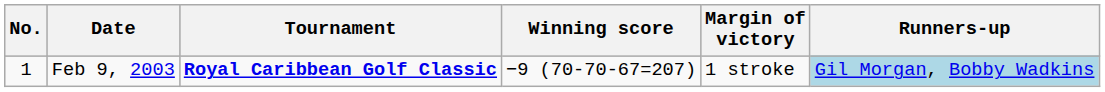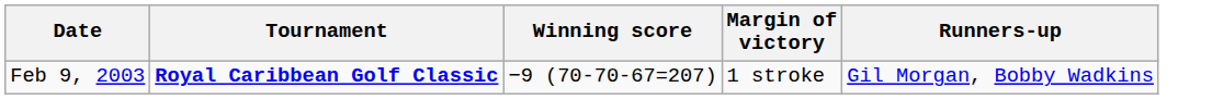- column: No. | 1
Feb 9, 2003 | Runners-up: lightblue background -> no background
